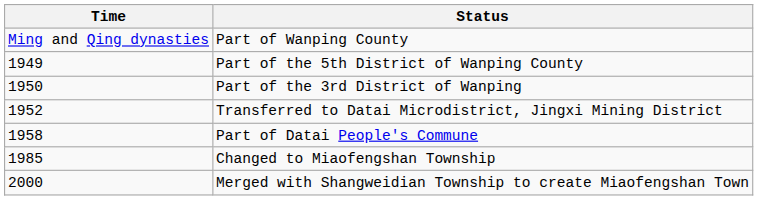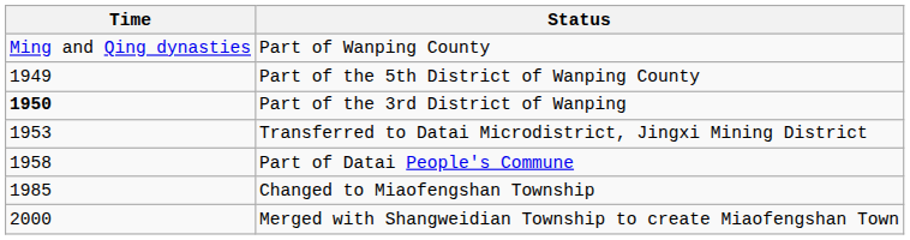Part of the 3rd District of Wanping | Time: normal -> bold
Transferred to Datai Microdistrict, Jingxi Mining District | Time: 1952 -> 1953
